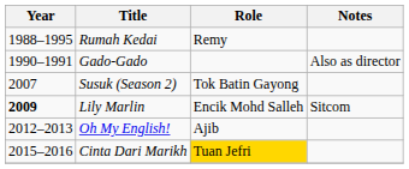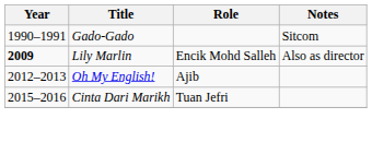- row: 1988–1995 | Rumah Kedai | Remy
Gado-Gado | Notes: Also as director -> Sitcom
- row: 2007 | Susuk (Season 2) | Tok Batin Gayong
Lily Marlin | Notes: Sitcom -> Also as director
Cinta Dari Marikh | Role: gold background -> no background
